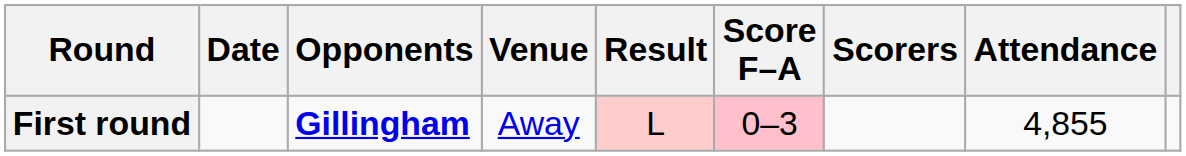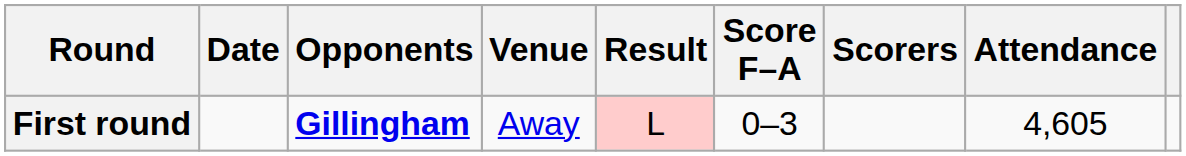First round | Score F–A: pink background -> no background
First round | Attendance: 4,855 -> 4,605
